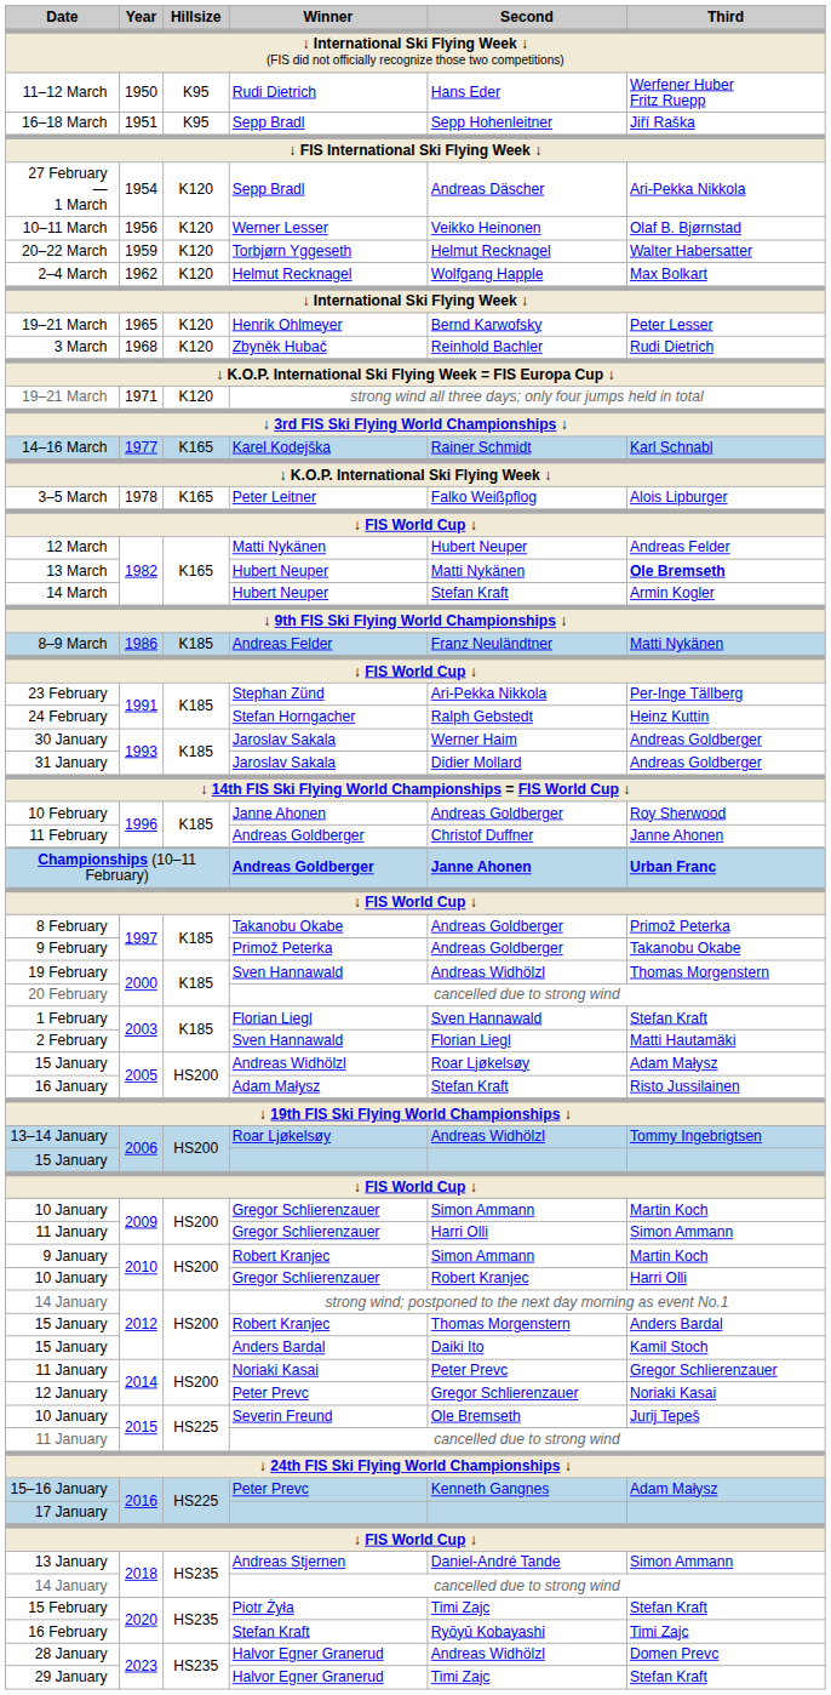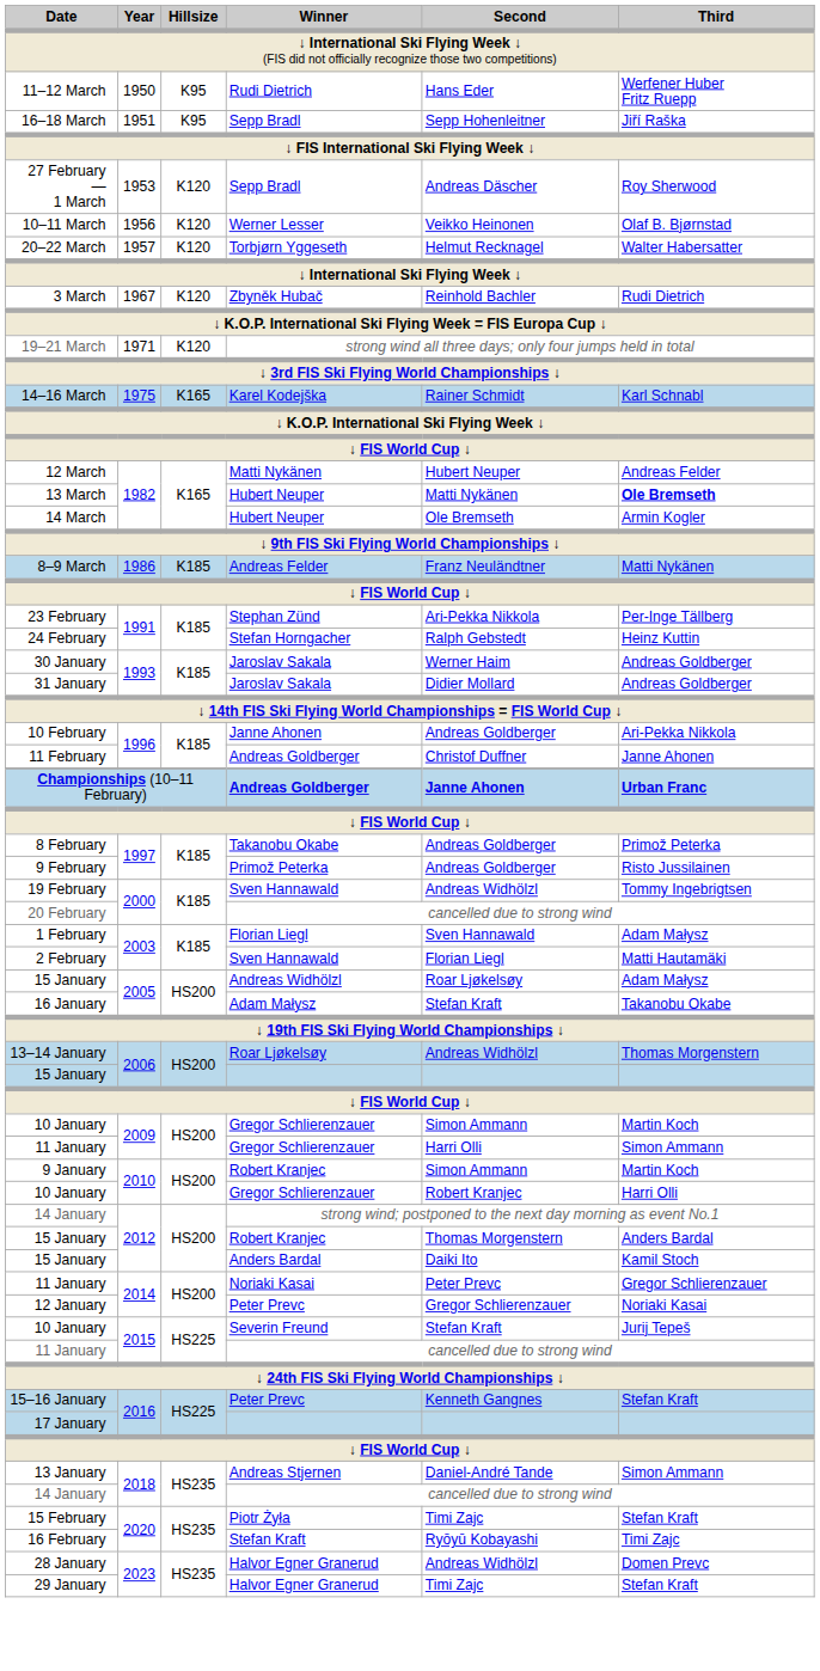27 February — 1 March | Year: 1954 -> 1953
27 February — 1 March | Third: Ari-Pekka Nikkola -> Roy Sherwood
20–22 March | Year: 1959 -> 1957
- row: 2–4 March | 1962 | K120 | Helmut Recknagel | Wolfgang Happle | Max Bolkart
- row: 19–21 March | 1965 | K120 | Henrik Ohlmeyer | Bernd Karwofsky | Peter Lesser
3 March | Year: 1968 -> 1967
14–16 March | Year: 1977 -> 1975
- row: 3–5 March | 1978 | K165 | Peter Leitner | Falko Weißpflog | Alois Lipburger
14 March | Second: Stefan Kraft -> Ole Bremseth
10 February | Third: Roy Sherwood -> Ari-Pekka Nikkola
9 February | Third: Takanobu Okabe -> Risto Jussilainen
19 February | Third: Thomas Morgenstern -> Tommy Ingebrigtsen
1 February | Third: Stefan Kraft -> Adam Małysz
16 January | Third: Risto Jussilainen -> Takanobu Okabe
13–14 January | Third: Tommy Ingebrigtsen -> Thomas Morgenstern
10 January / Severin Freund | Second: Ole Bremseth -> Stefan Kraft
15–16 January | Third: Adam Małysz -> Stefan Kraft
